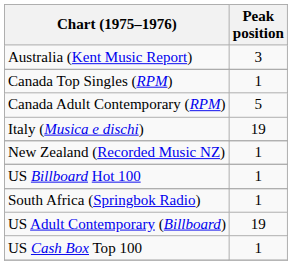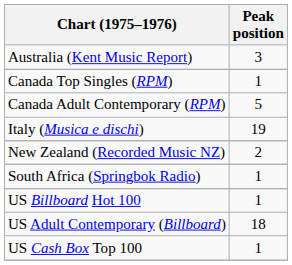New Zealand (Recorded Music NZ) | Peak position: 1 -> 2
rows swapped: South Africa (Springbok Radio) <-> US Billboard Hot 100
US Adult Contemporary (Billboard) | Peak position: 19 -> 18
